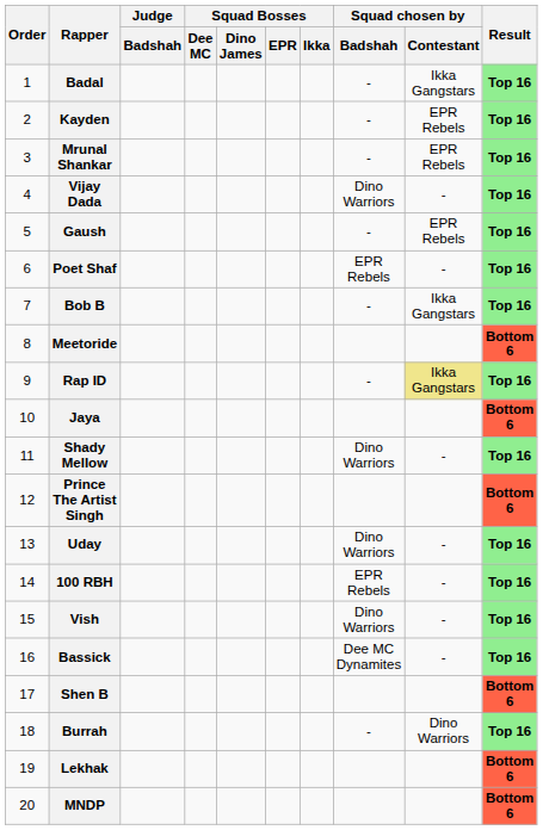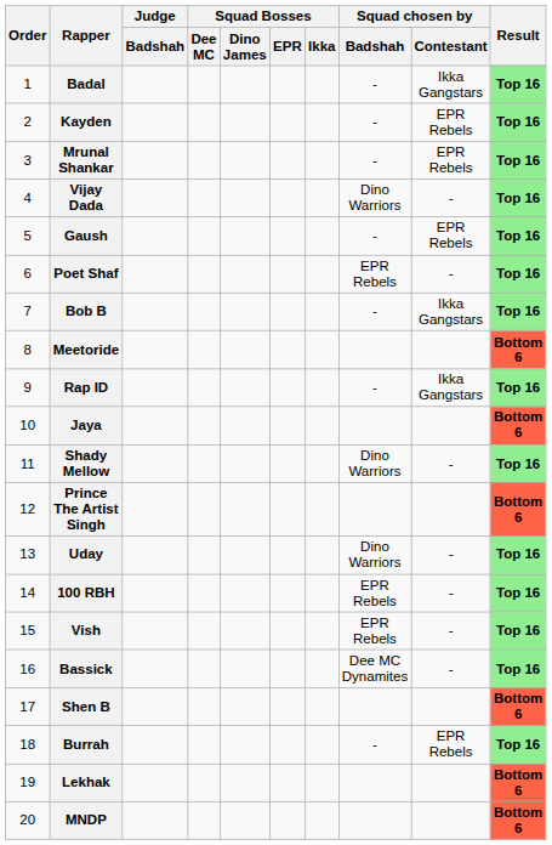Rap ID | Squad chosen by / Contestant: khaki background -> no background
Vish | Squad chosen by / Badshah: Dino Warriors -> EPR Rebels
Burrah | Squad chosen by / Contestant: Dino Warriors -> EPR Rebels
